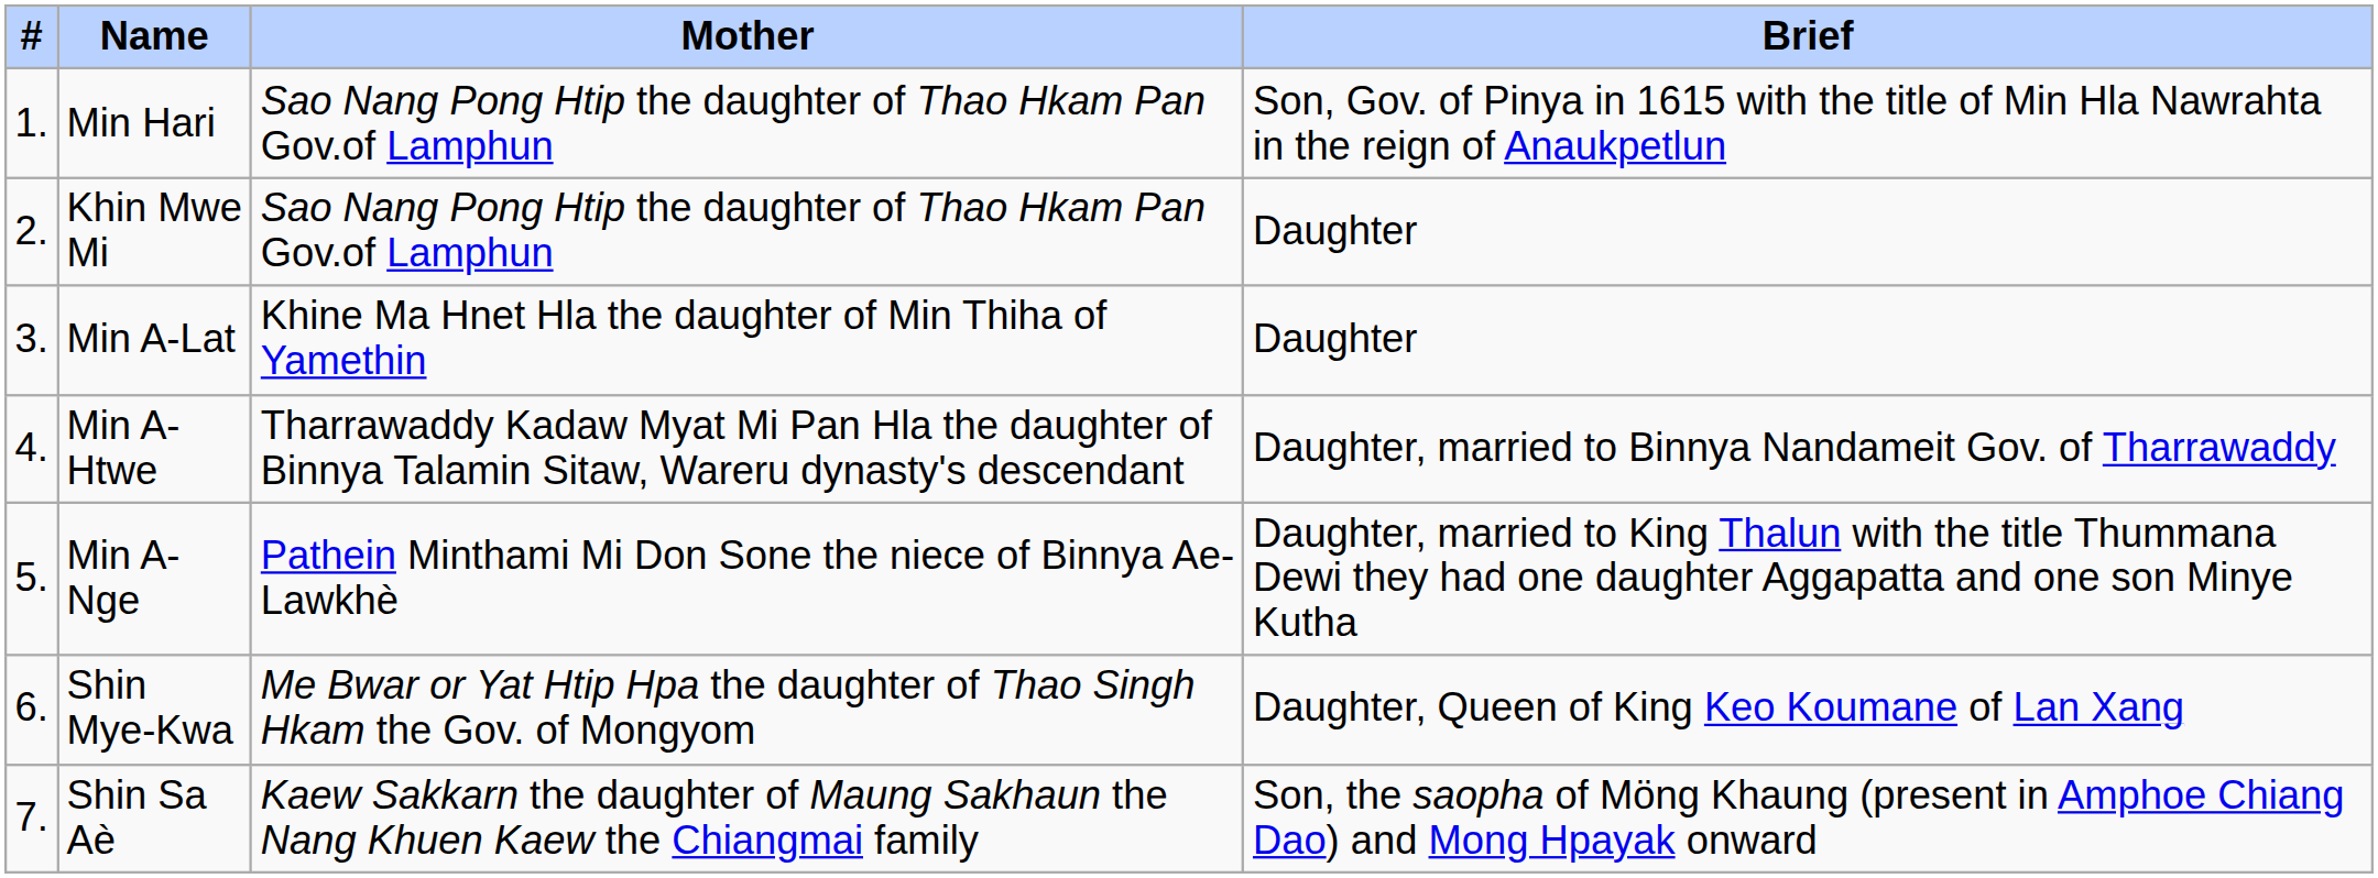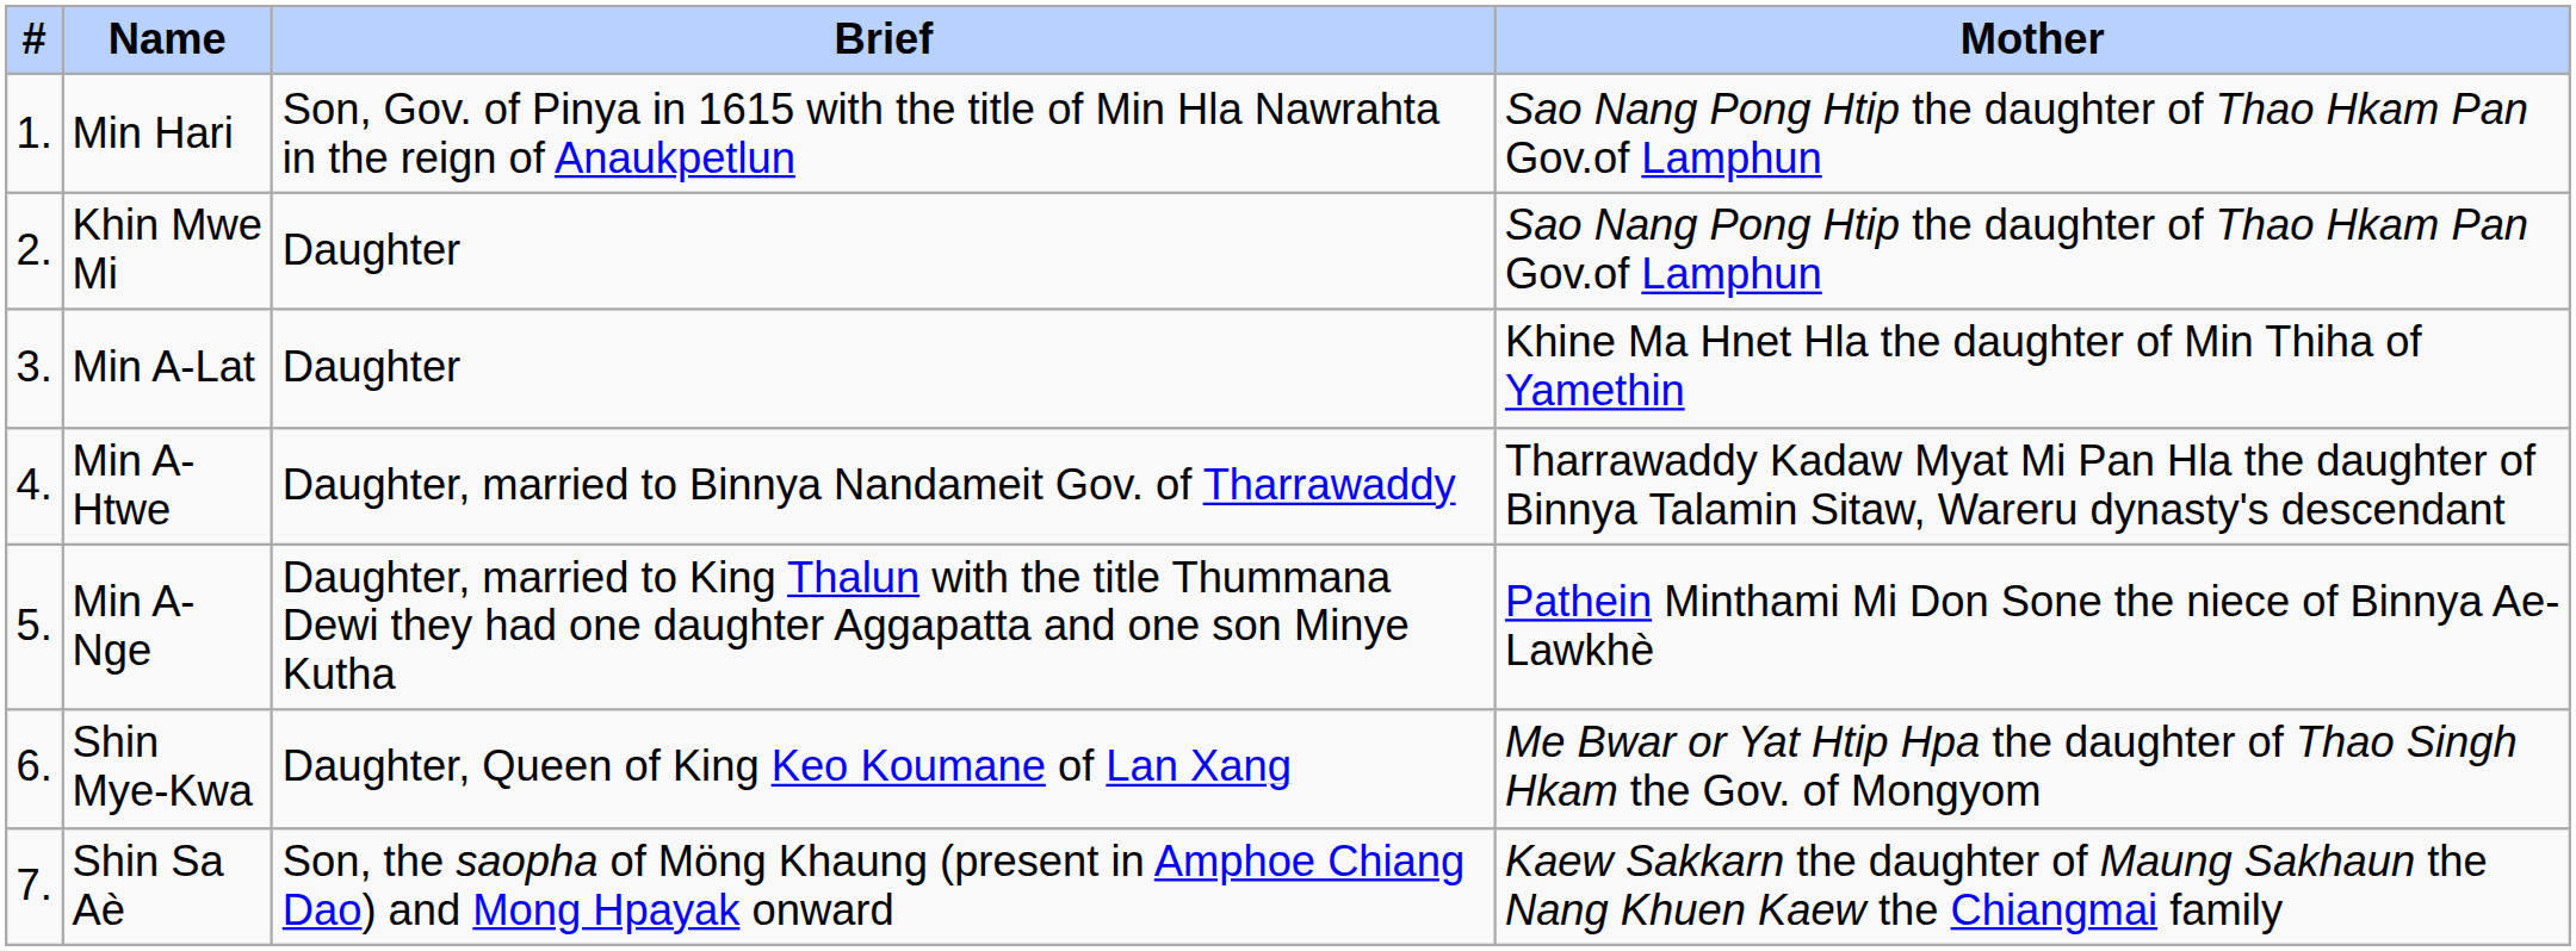columns swapped: Mother <-> Brief
